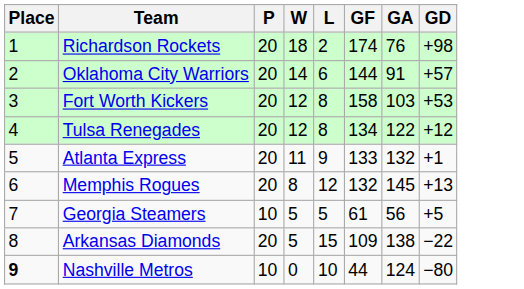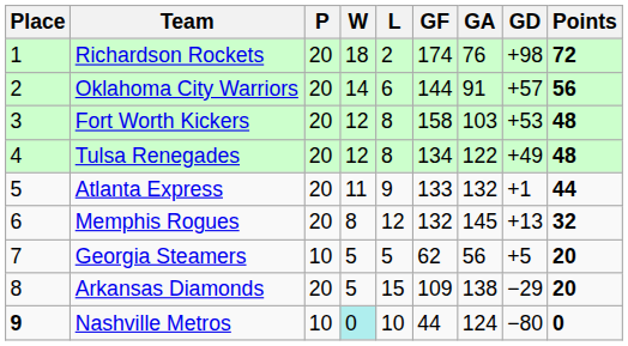+ column: Points | 72 | 56 | 48 | 48 | 44 | 32 | 20 | 20 | 0
Tulsa Renegades | GD: +12 -> +49
Georgia Steamers | GF: 61 -> 62
Arkansas Diamonds | GD: −22 -> −29
Nashville Metros | W: no background -> paleturquoise background
